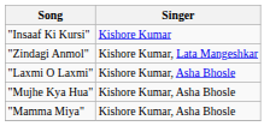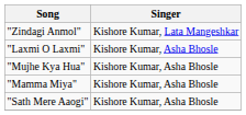- row: "Insaaf Ki Kursi" | Kishore Kumar
+ row: "Sath Mere Aaogi" | Kishore Kumar, Asha Bhosle
